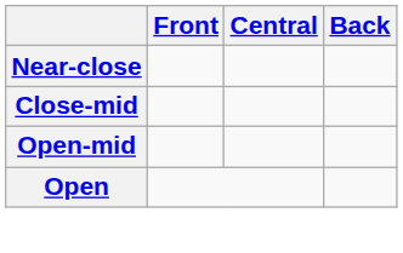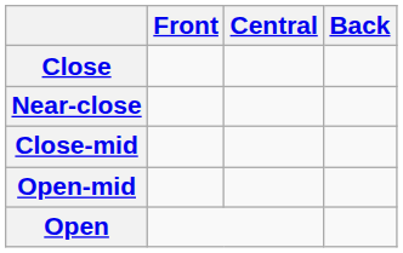+ row: Close
